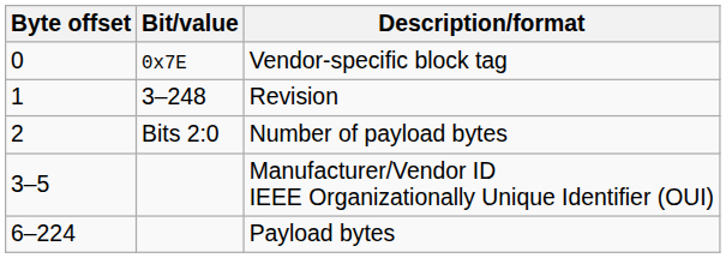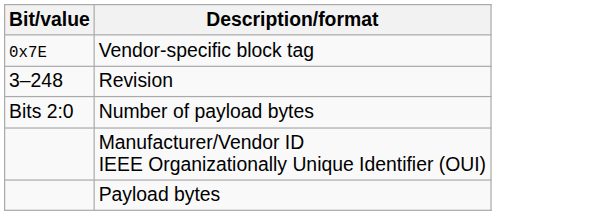- column: Byte offset | 0 | 1 | 2 | 3–5 | 6–224
